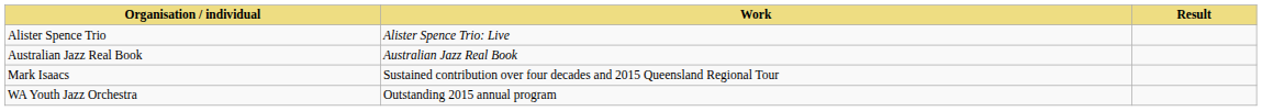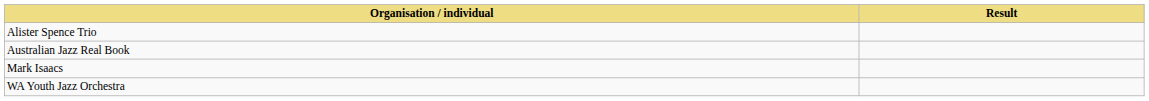- column: Work | Alister Spence Trio: Live | Australian Jazz Real Book | Sustained contribution over four decades and 2015 Queensland Regional Tour | Outstanding 2015 annual program
